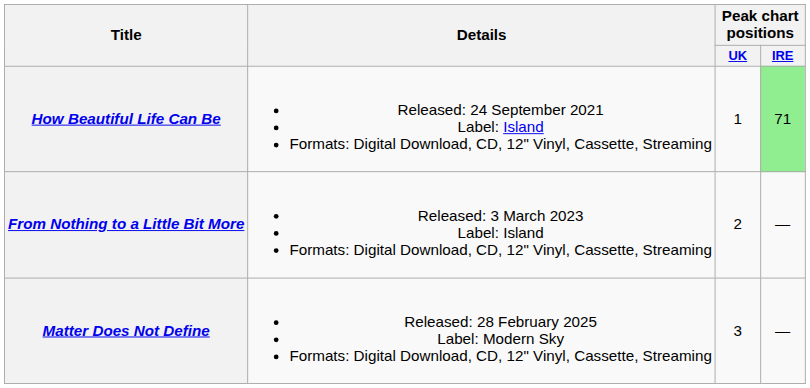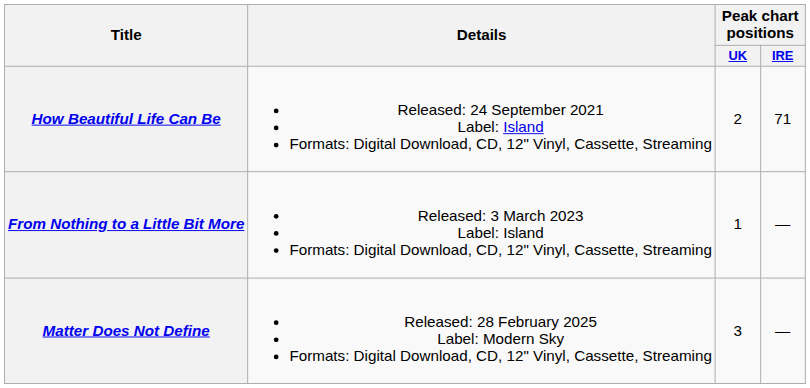How Beautiful Life Can Be | Peak chart positions / UK: 1 -> 2
How Beautiful Life Can Be | Peak chart positions / IRE: lightgreen background -> no background
From Nothing to a Little Bit More | Peak chart positions / UK: 2 -> 1
